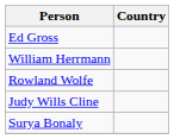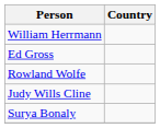rows swapped: Ed Gross <-> William Herrmann
